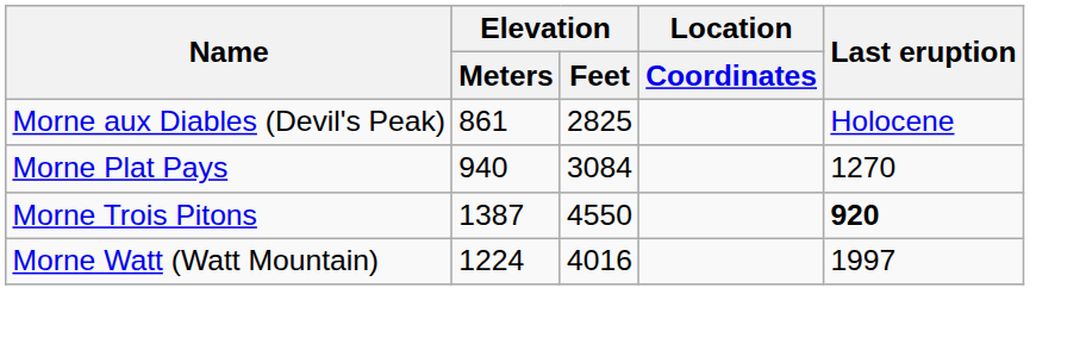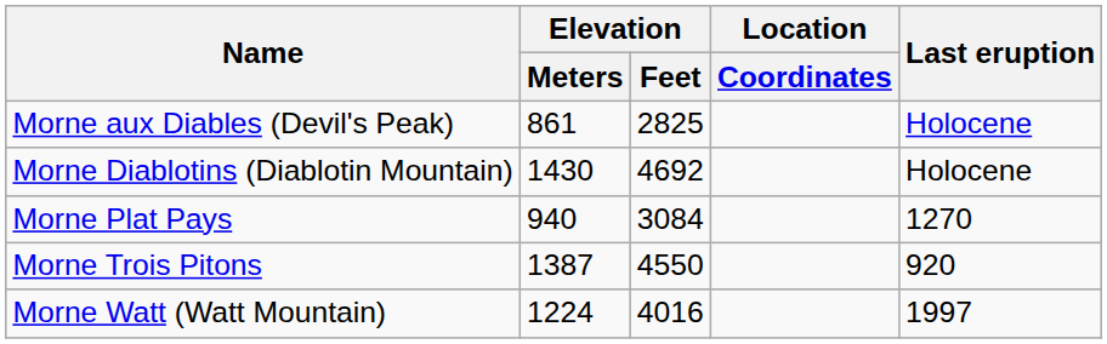+ row: Morne Diablotins (Diablotin Mountain) | 1430 | 4692 | Holocene
Morne Trois Pitons | Last eruption: bold -> normal
